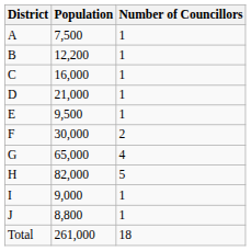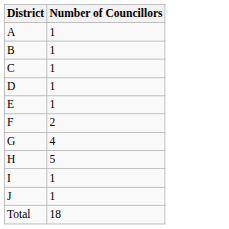- column: Population | 7,500 | 12,200 | 16,000 | 21,000 | 9,500 | 30,000 | 65,000 | 82,000 | 9,000 | 8,800 | 261,000
